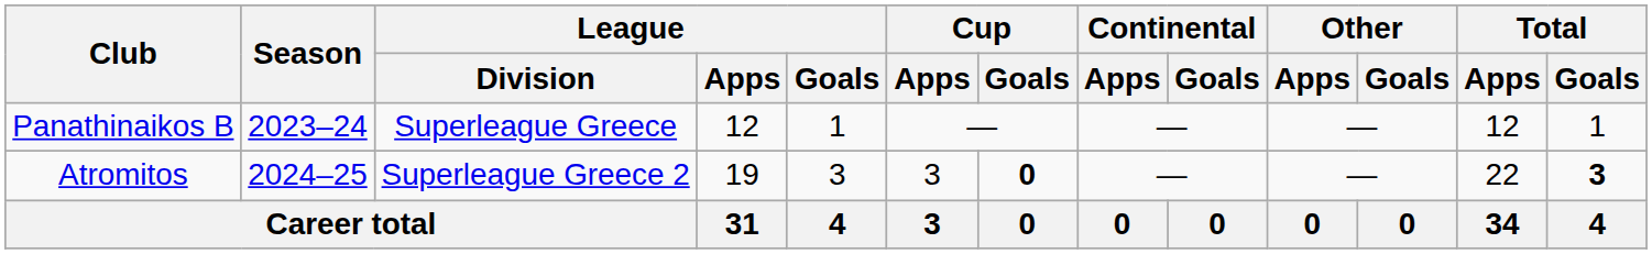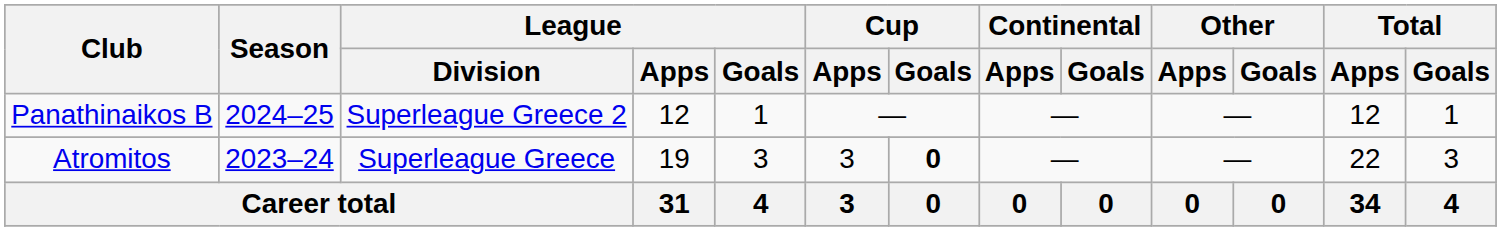Panathinaikos B | Season: 2023–24 -> 2024–25
Panathinaikos B | League / Division: Superleague Greece -> Superleague Greece 2
Atromitos | Season: 2024–25 -> 2023–24
Atromitos | League / Division: Superleague Greece 2 -> Superleague Greece
Atromitos | Total / Goals: bold -> normal
